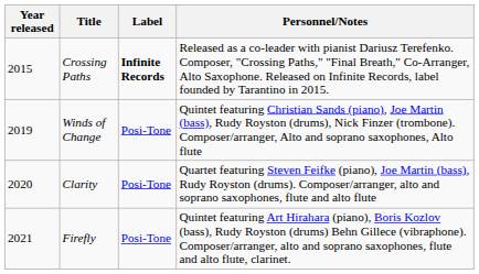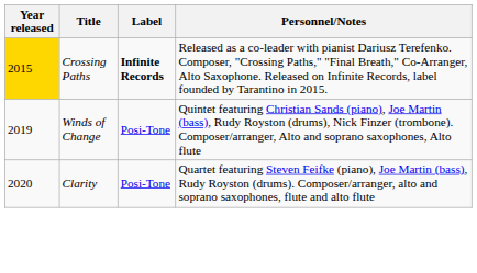Crossing Paths | Year released: no background -> gold background
- row: 2021 | Firefly | Posi-Tone | Quintet featuring Art Hirahara (piano), Boris Kozlov (bass), Rudy Royston (drums) Behn Gillece (vibraphone). Composer/arranger, alto and soprano saxophones, flute and alto flute, clarinet.
